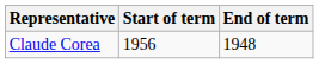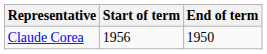Claude Corea | End of term: 1948 -> 1950
